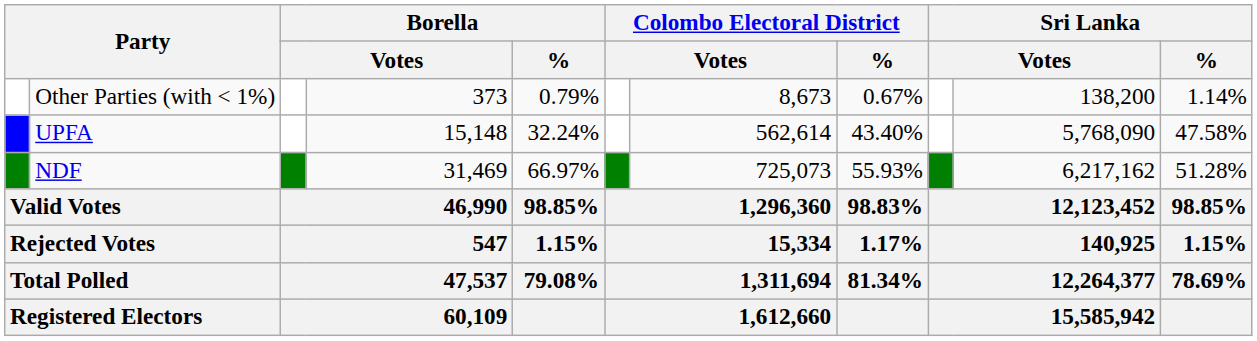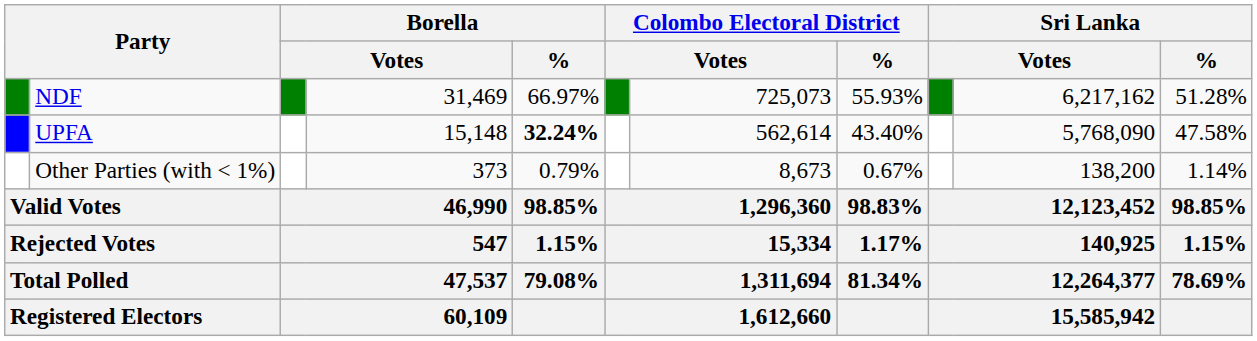rows swapped: NDF <-> Other Parties (with < 1%)
UPFA | Borella / %: normal -> bold
